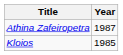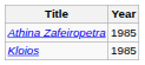Athina Zafeiropetra | Year: 1987 -> 1985
